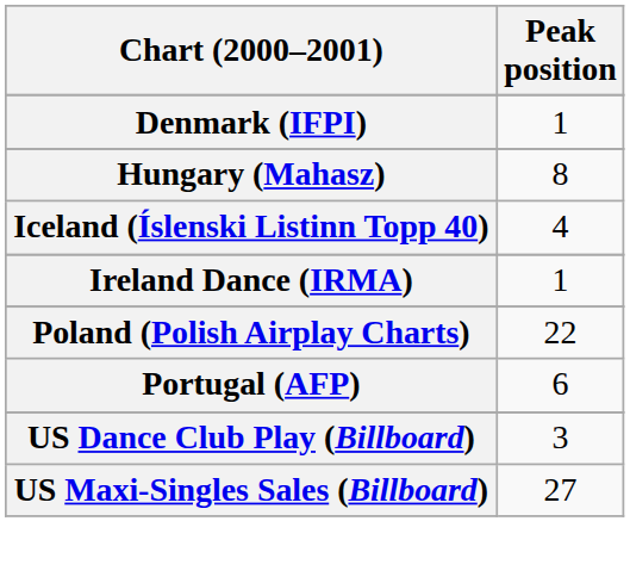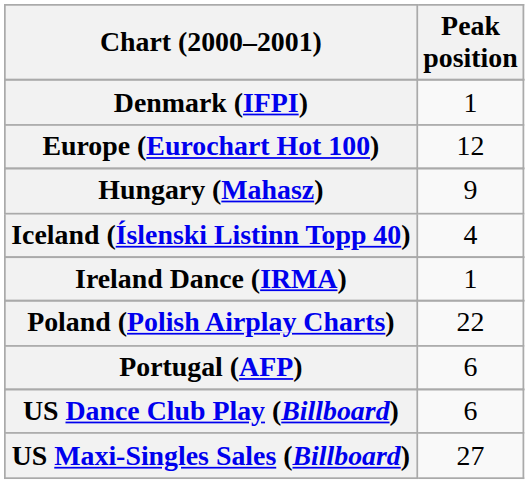+ row: Europe (Eurochart Hot 100) | 12
Hungary (Mahasz) | Peak position: 8 -> 9
US Dance Club Play (Billboard) | Peak position: 3 -> 6
